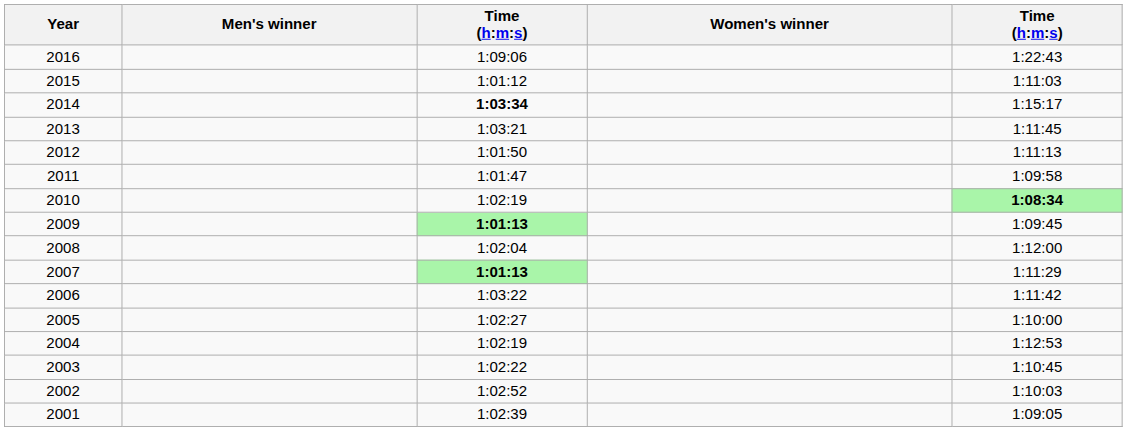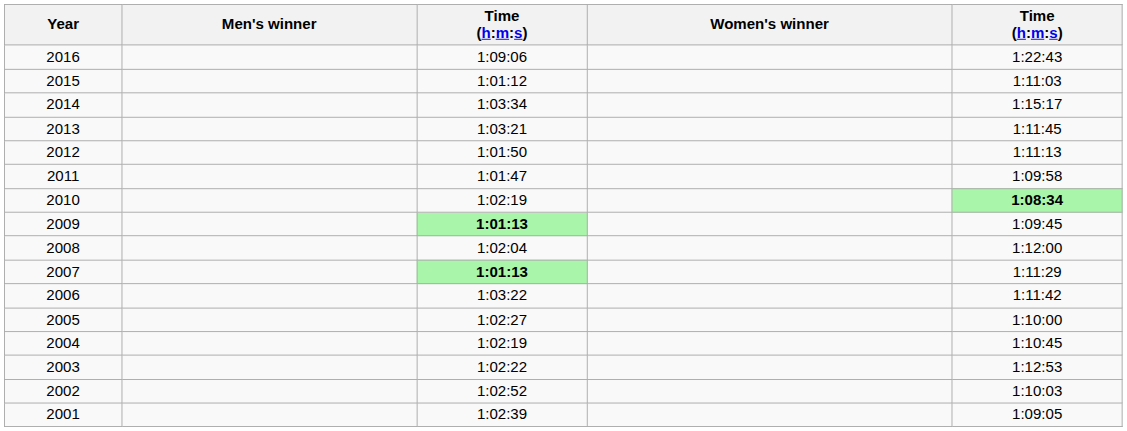2014 | column 3: bold -> normal
2004 | column 5: 1:12:53 -> 1:10:45
2003 | column 5: 1:10:45 -> 1:12:53
